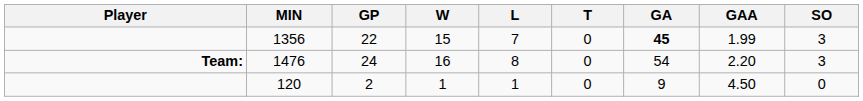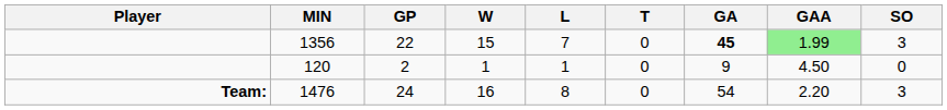1356 | GAA: no background -> lightgreen background
rows swapped: 120 <-> 1476
